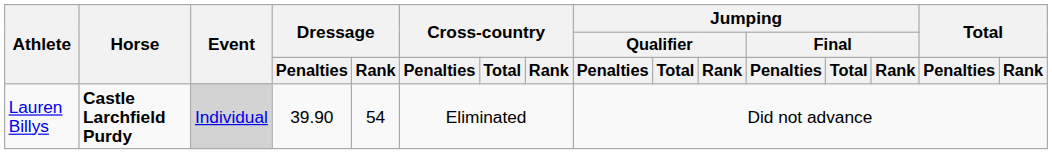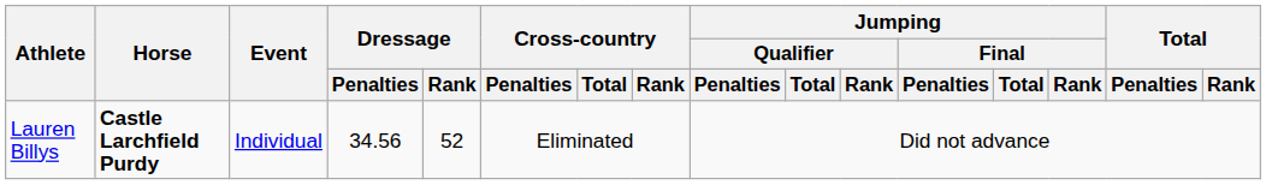Lauren Billys | Event: lightgrey background -> no background
Lauren Billys | Dressage / Penalties: 39.90 -> 34.56
Lauren Billys | Dressage / Rank: 54 -> 52
